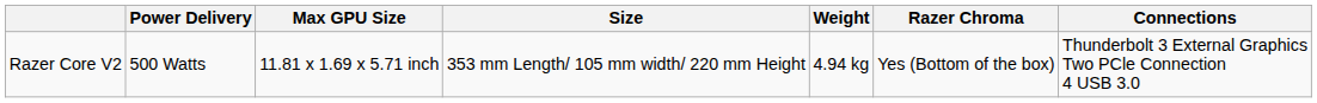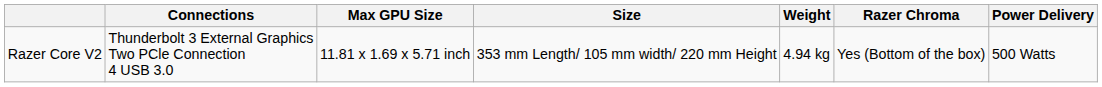columns swapped: Connections <-> Power Delivery
